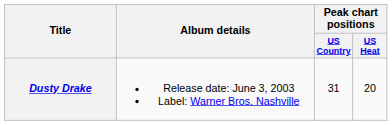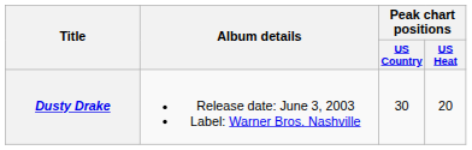Dusty Drake | Peak chart positions / US Country: 31 -> 30
